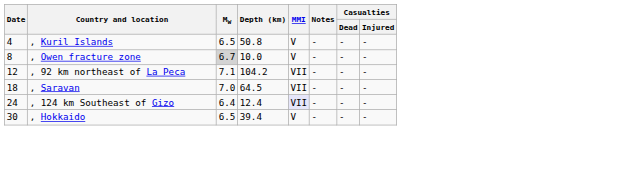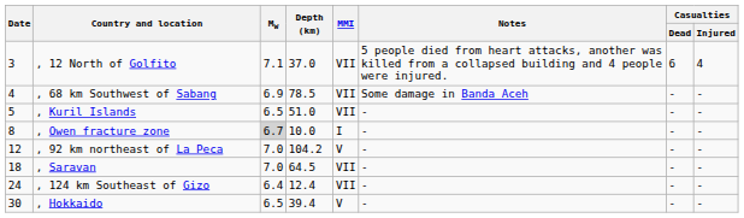+ row: 3 | , 12 North of Golfito | 7.1 | 37.0 | VII | 5 people died from heart attacks, another was killed from a collapsed building and 4 people were injured. | 6 | 4
+ row: 4 | , 68 km Southwest of Sabang | 6.9 | 78.5 | VII | Some damage in Banda Aceh | - | -
, Kuril Islands | Date: 4 -> 5
, Kuril Islands | Depth (km): 50.8 -> 51.0
, Kuril Islands | MMI: V -> VII
, Owen fracture zone | MMI: V -> I
, 92 km northeast of La Peca | Mw: 7.1 -> 7.0
, 92 km northeast of La Peca | MMI: VII -> V
, 124 km Southeast of Gizo | MMI: lavender background -> no background
